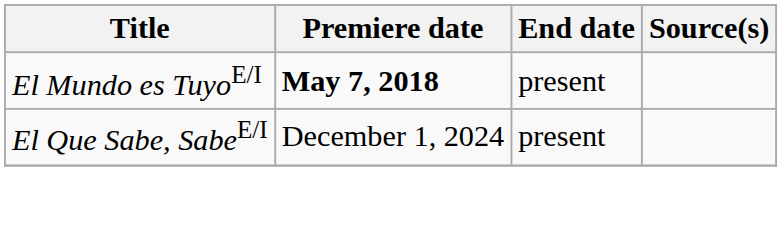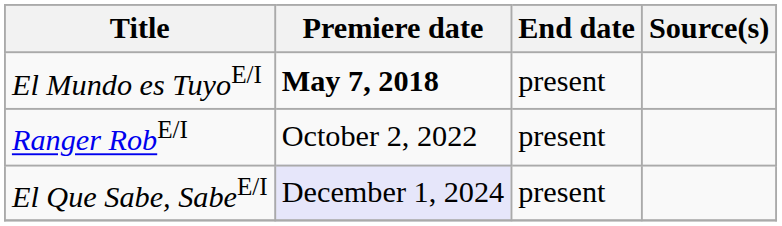+ row: Ranger RobE/I | October 2, 2022 | present
El Que Sabe, SabeE/I | Premiere date: no background -> lavender background
